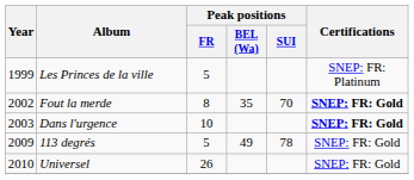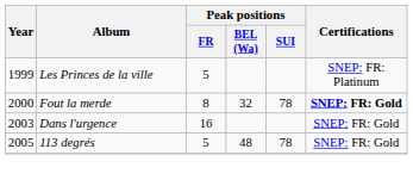Fout la merde | Year: 2002 -> 2000
Fout la merde | Peak positions / BEL (Wa): 35 -> 32
Fout la merde | Peak positions / SUI: 70 -> 78
Dans l'urgence | Peak positions / FR: 10 -> 16
Dans l'urgence | Certifications: bold -> normal
113 degrés | Year: 2009 -> 2005
113 degrés | Peak positions / BEL (Wa): 49 -> 48
- row: 2010 | Universel | 26 | SNEP: FR: Gold
